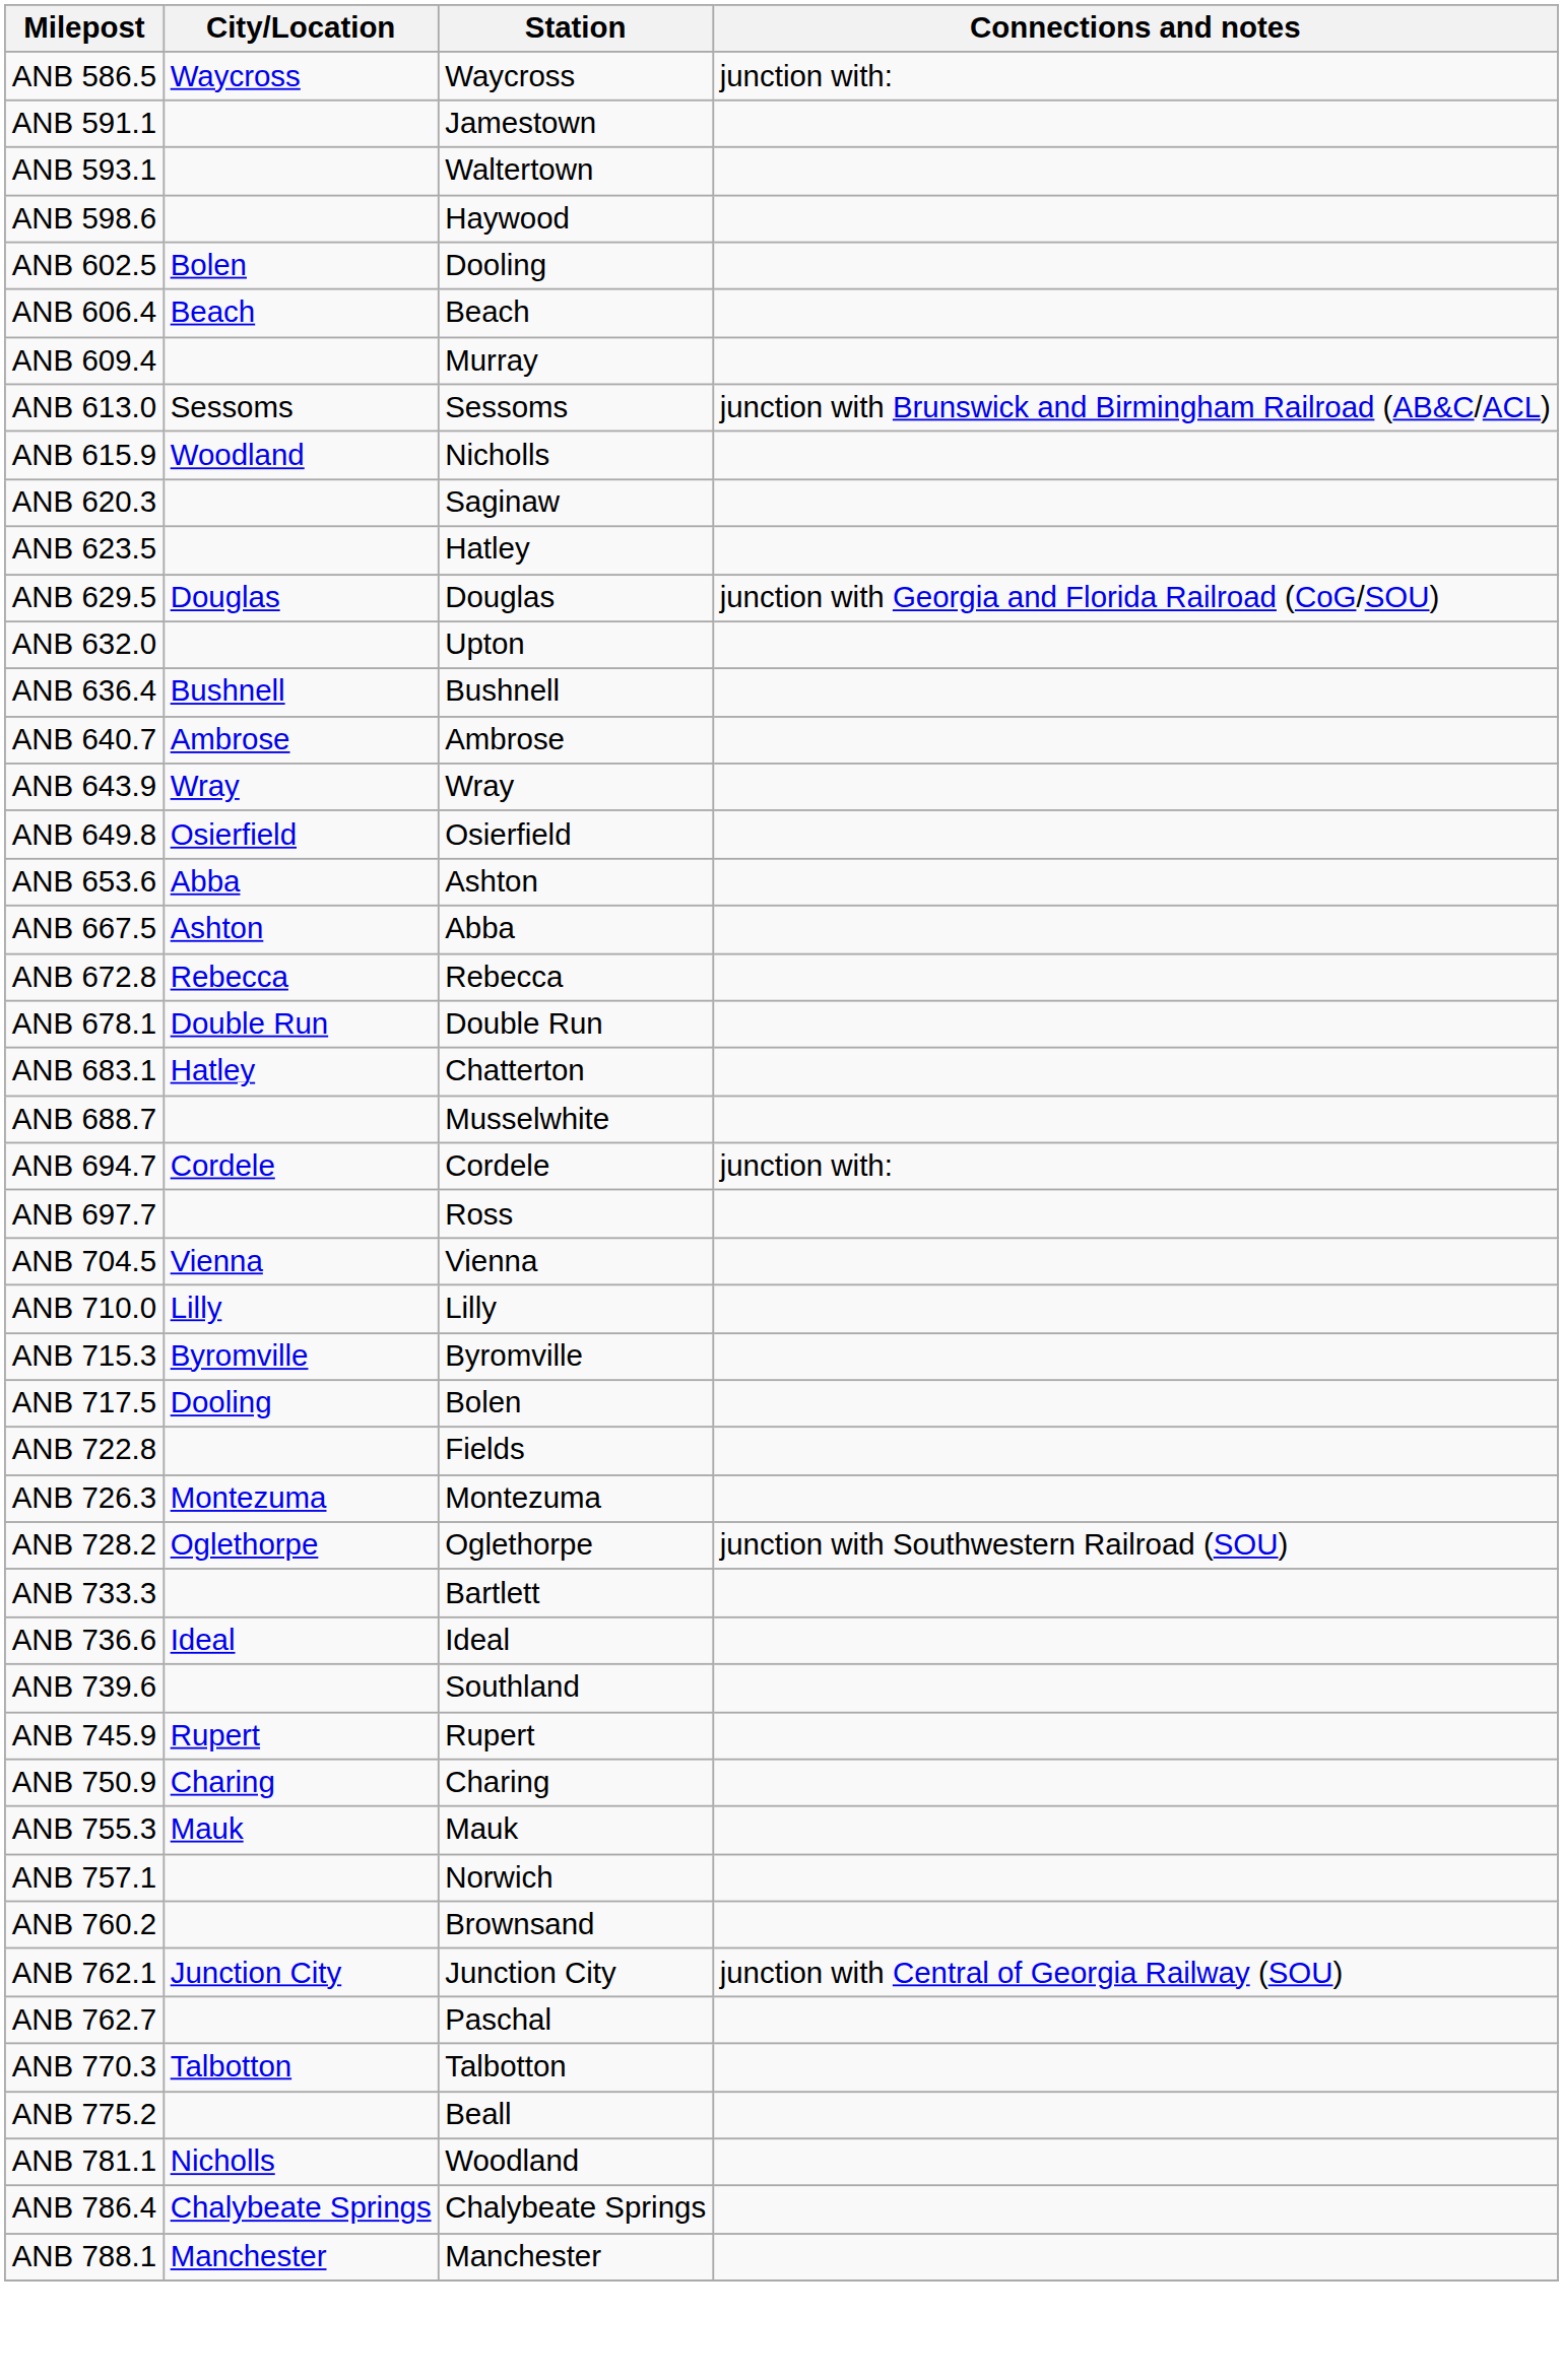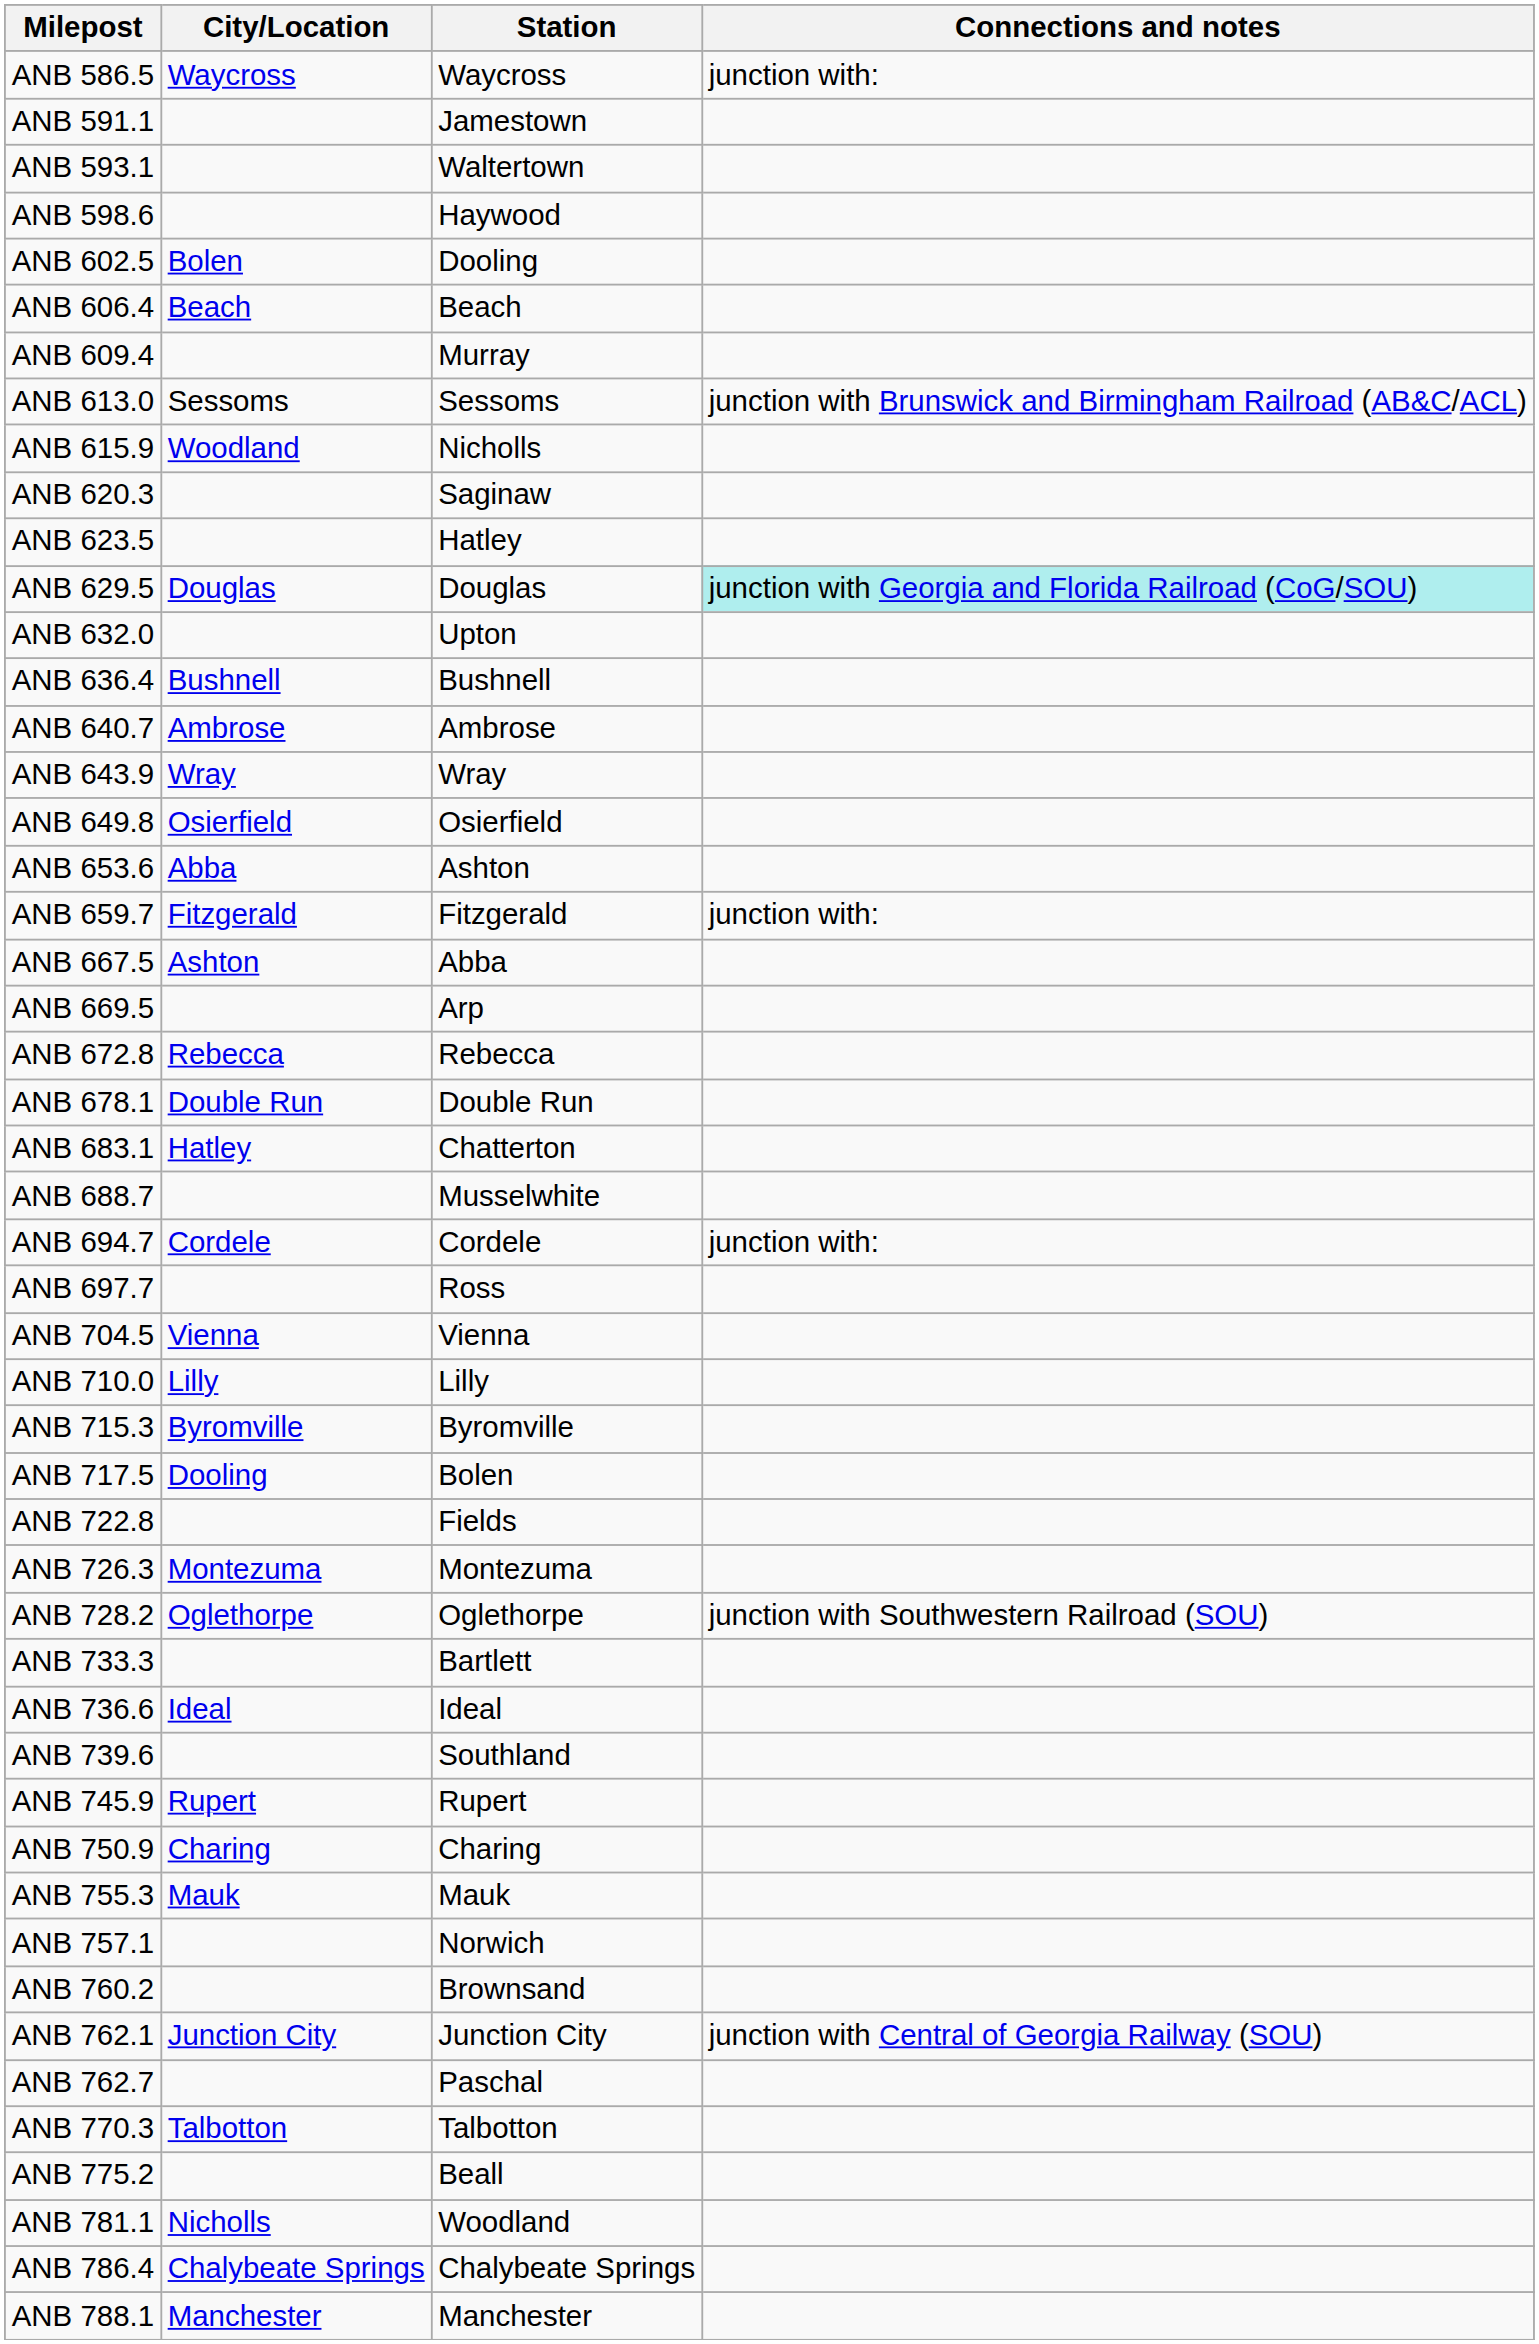ANB 629.5 | Connections and notes: no background -> paleturquoise background
+ row: ANB 659.7 | Fitzgerald | Fitzgerald | junction with:
+ row: ANB 669.5 | Arp
